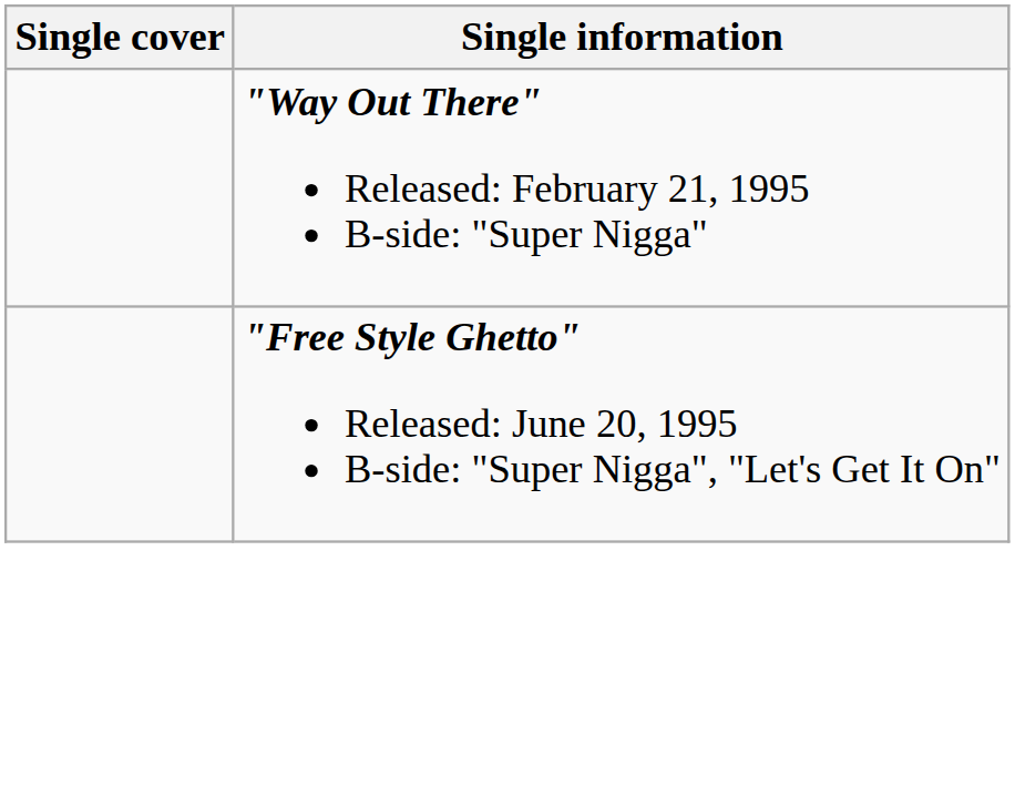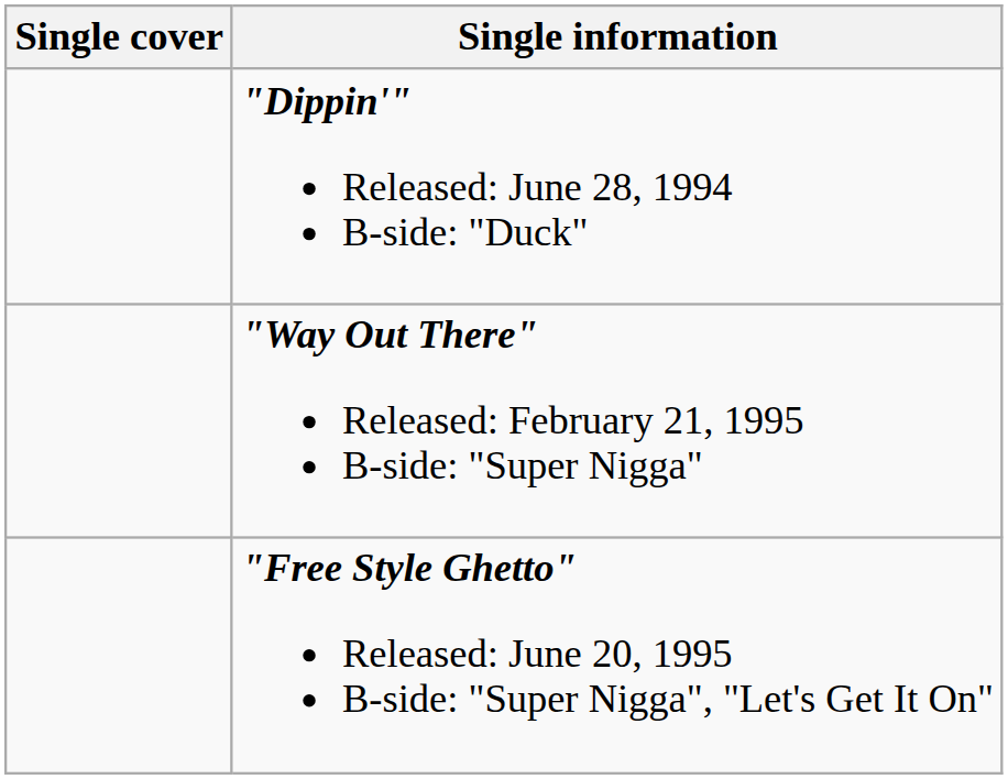+ row: "Dippin'" Released: June 28, 1994 B-side: "Duck"
